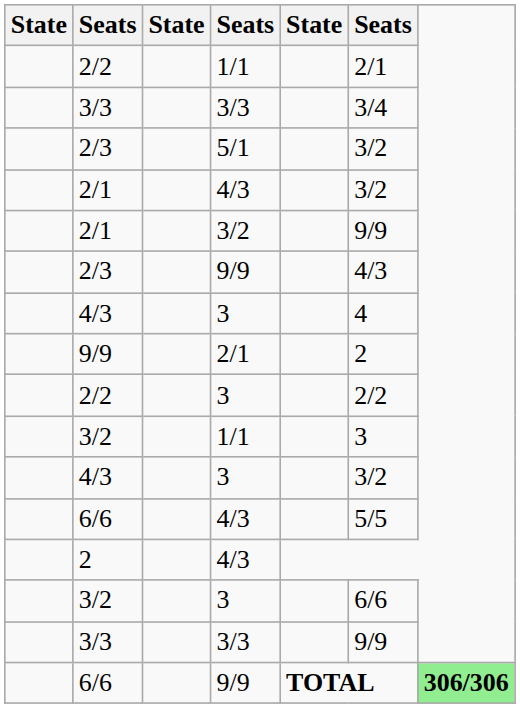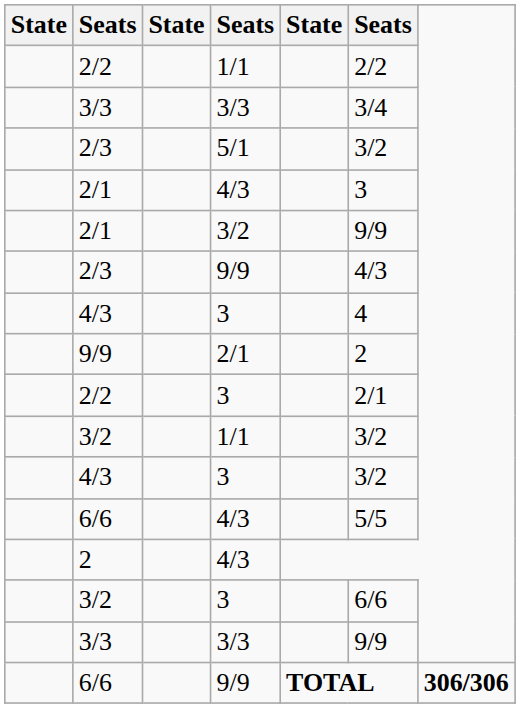2/2 / 1/1 | column 6: 2/1 -> 2/2
2/1 / 4/3 | column 6: 3/2 -> 3
2/2 / 3 | column 6: 2/2 -> 2/1
3/2 / 1/1 | column 6: 3 -> 3/2
6/6 / 9/9 | column 8: lightgreen background -> no background
